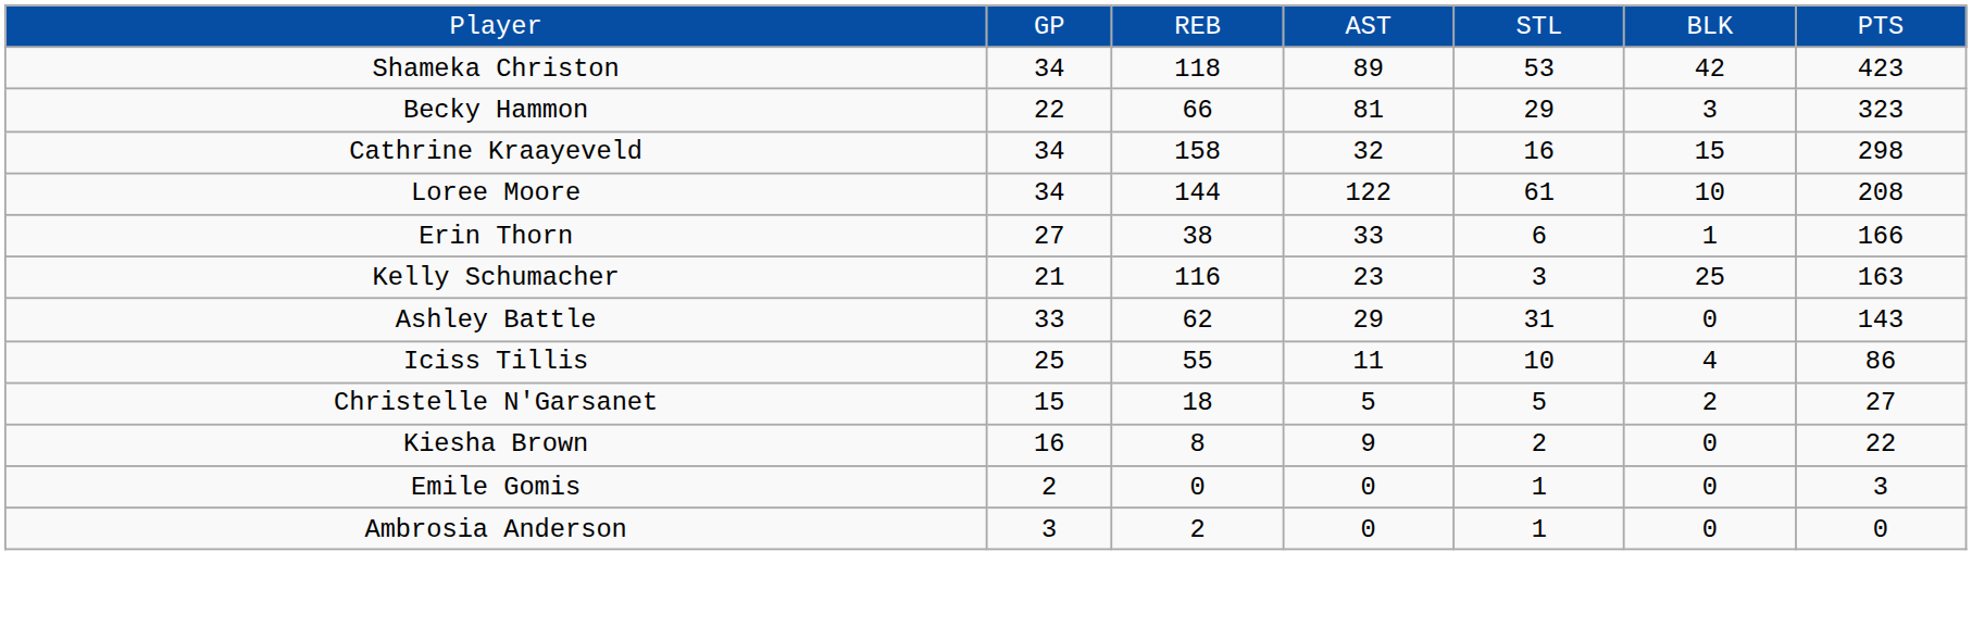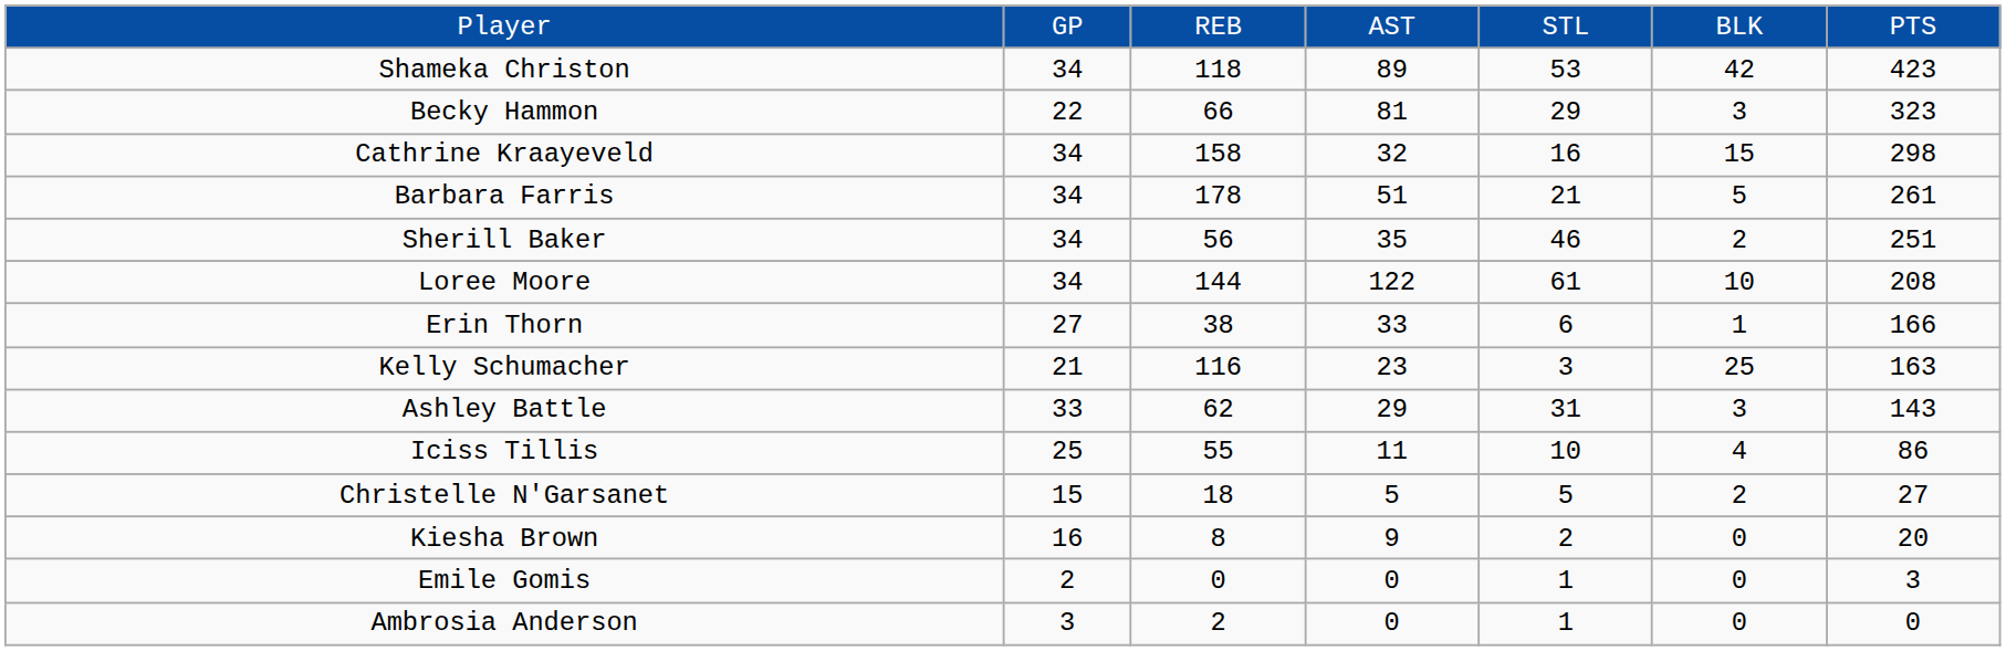+ row: Barbara Farris | 34 | 178 | 51 | 21 | 5 | 261
+ row: Sherill Baker | 34 | 56 | 35 | 46 | 2 | 251
Ashley Battle | column 6: 0 -> 3
Kiesha Brown | column 7: 22 -> 20
